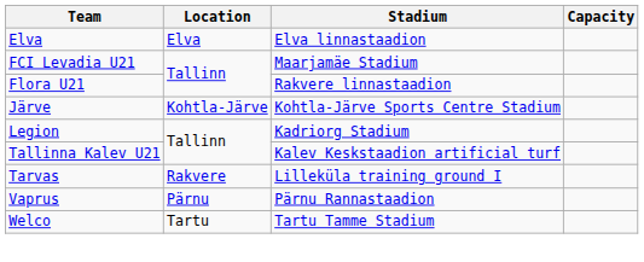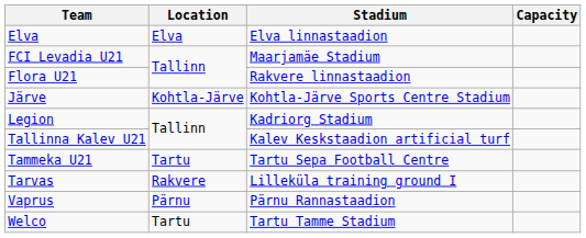+ row: Tammeka U21 | Tartu | Tartu Sepa Football Centre
